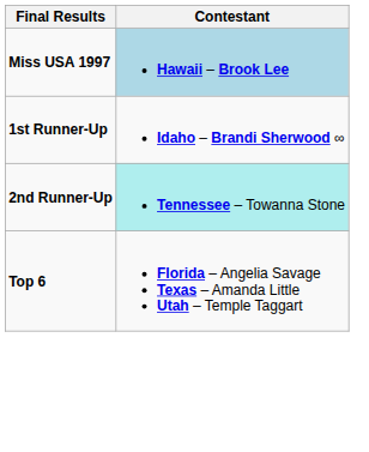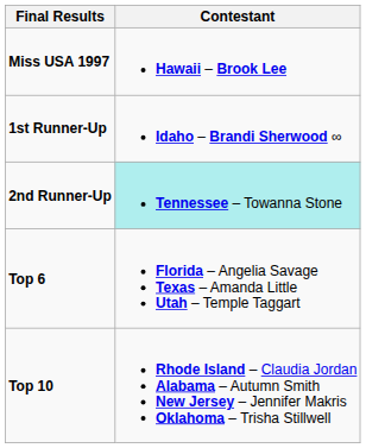Miss USA 1997 | Contestant: lightblue background -> no background
+ row: Top 10 | Rhode Island – Claudia Jordan Alabama – Autumn Smith New Jersey – Jennifer Makris Oklahoma – Trisha Stillwell
